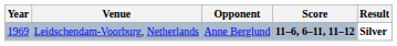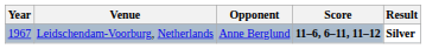Leidschendam-Voorburg, Netherlands | Year: 1969 -> 1967
